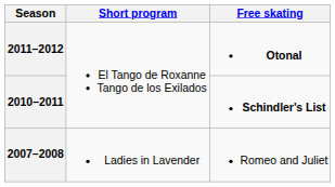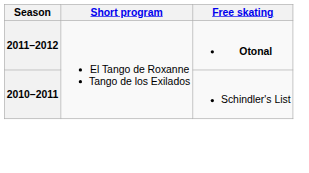2010–2011 | Free skating: bold -> normal
- row: 2007–2008 | Ladies in Lavender | Romeo and Juliet
